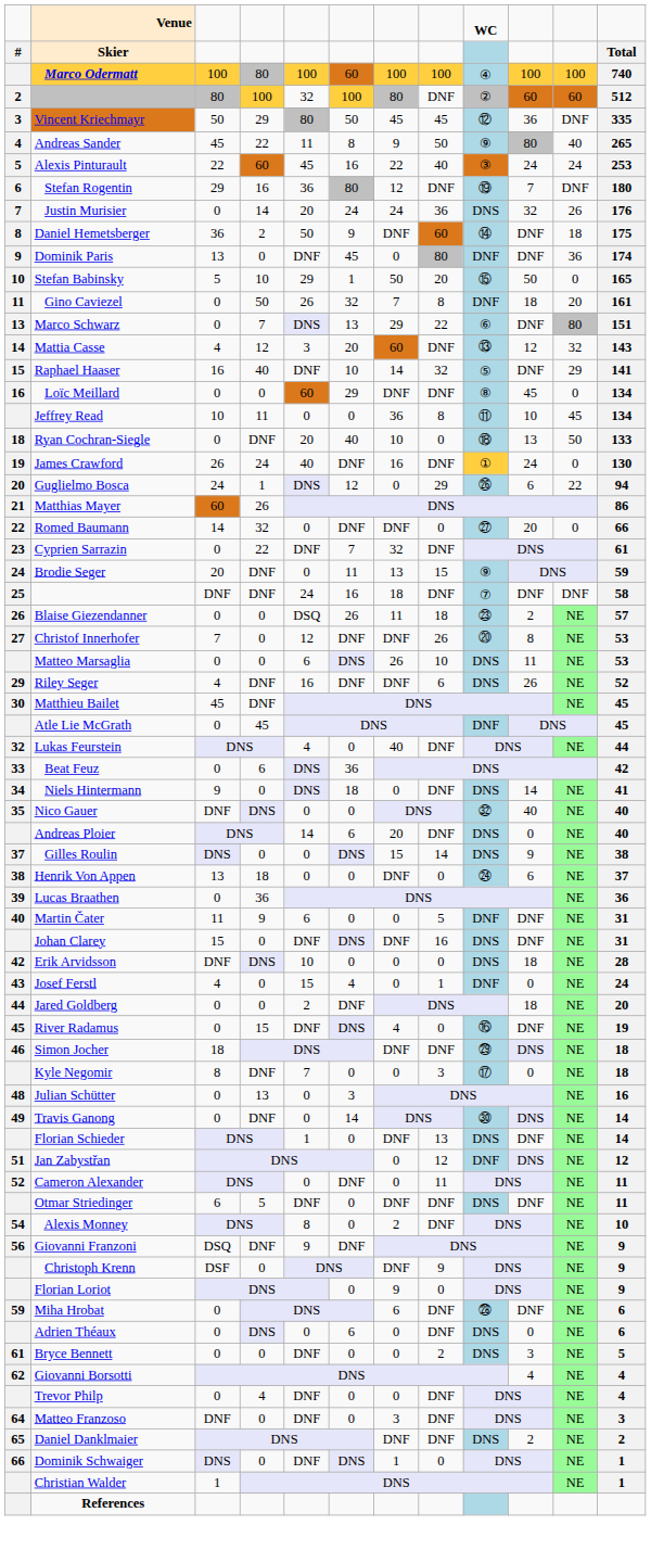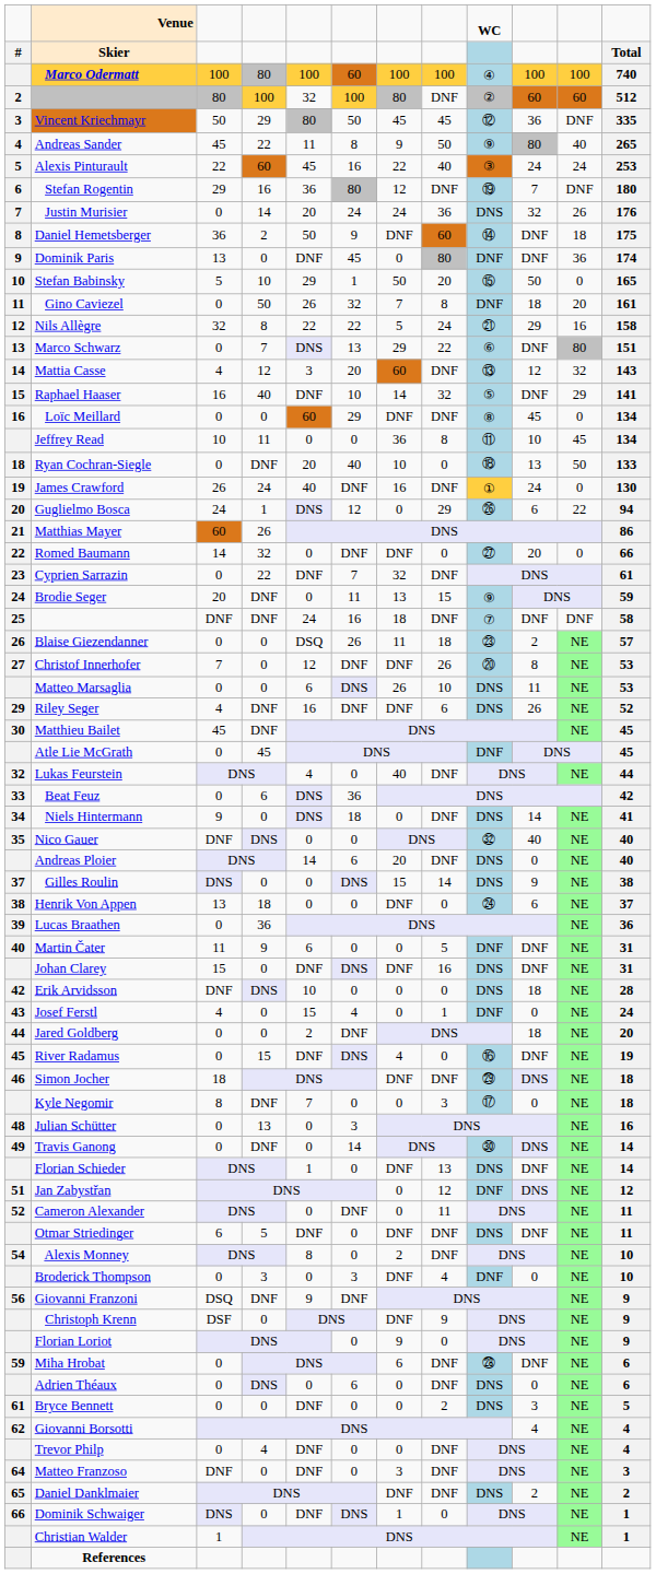+ row: 12 | Nils Allègre | 32 | 8 | 22 | 22 | 5 | 24 | ㉑ | 29 | 16 | 158
+ row: Broderick Thompson | 0 | 3 | 0 | 3 | DNF | 4 | DNF | 0 | NE | 10
